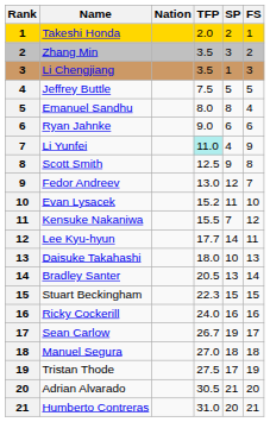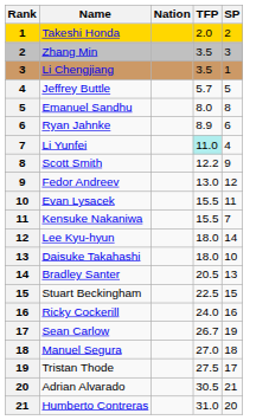- column: FS | 1 | 2 | 3 | 5 | 4 | 6 | 9 | 8 | 7 | 10 | 12 | 11 | 13 | 14 | 15 | 16 | 17 | 18 | 19 | 20 | 21
Jeffrey Buttle | TFP: 7.5 -> 5.7
Ryan Jahnke | TFP: 9.0 -> 8.9
Scott Smith | TFP: 12.5 -> 12.2
Evan Lysacek | TFP: 15.2 -> 15.5
Lee Kyu-hyun | TFP: 17.7 -> 18.0
Stuart Beckingham | TFP: 22.3 -> 22.5
